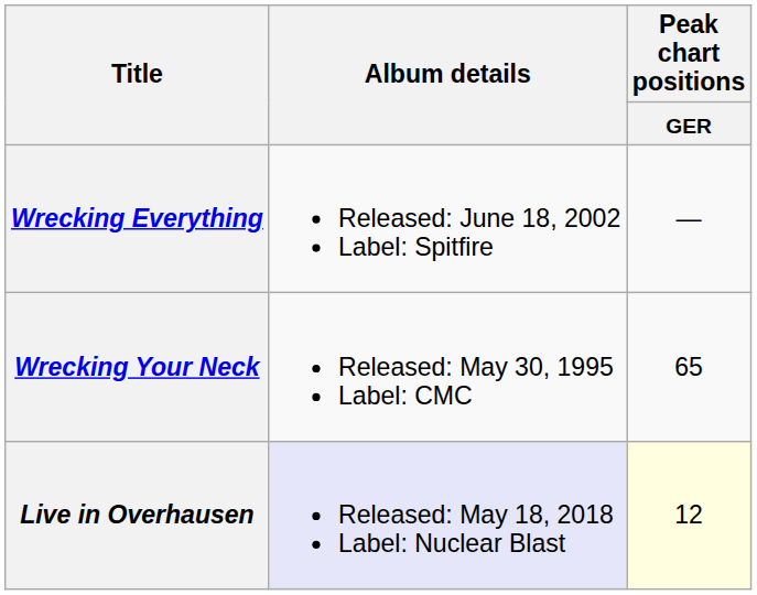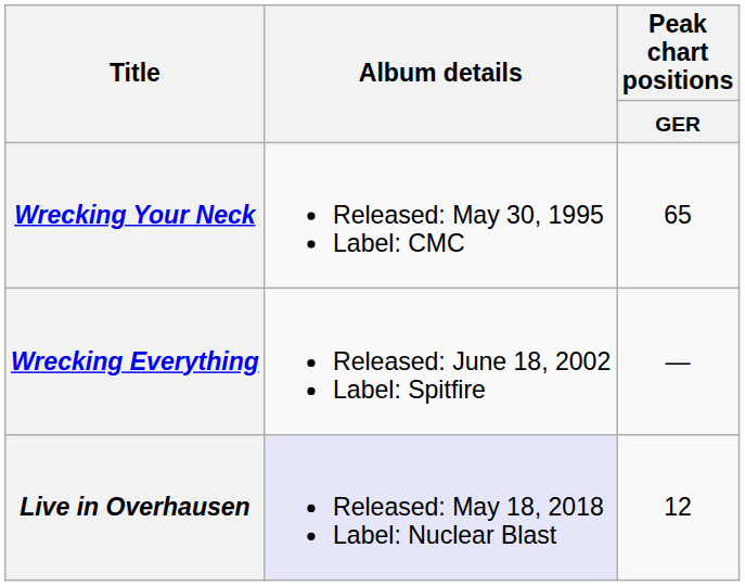rows swapped: Wrecking Your Neck <-> Wrecking Everything
Live in Overhausen | Peak chart positions / GER: lightyellow background -> no background
